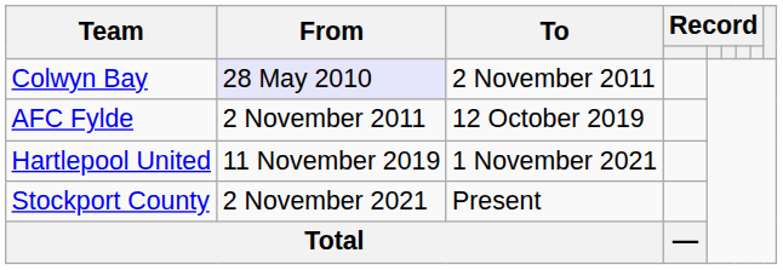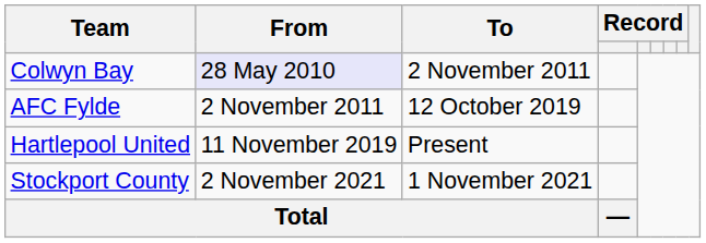Hartlepool United | To: 1 November 2021 -> Present
Stockport County | To: Present -> 1 November 2021
